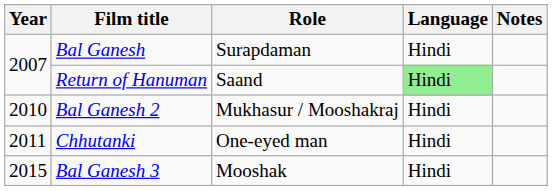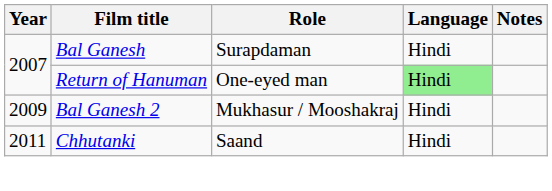Return of Hanuman | Role: Saand -> One-eyed man
Bal Ganesh 2 | Year: 2010 -> 2009
Chhutanki | Role: One-eyed man -> Saand
- row: 2015 | Bal Ganesh 3 | Mooshak | Hindi
